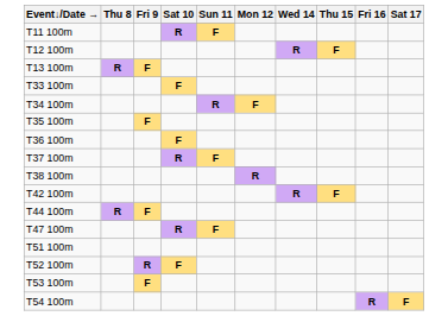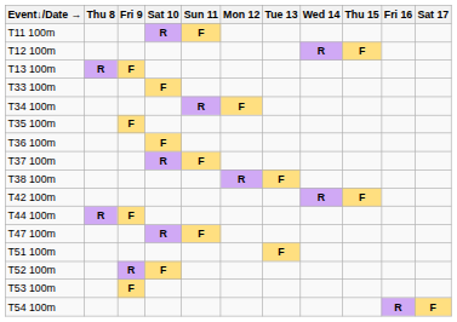+ column: Tue 13 | F | F
